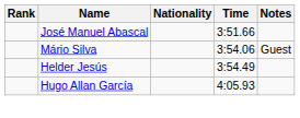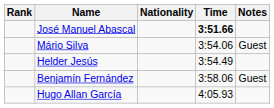José Manuel Abascal | Time: normal -> bold
+ row: Benjamín Fernández | 3:58.06 | Guest
